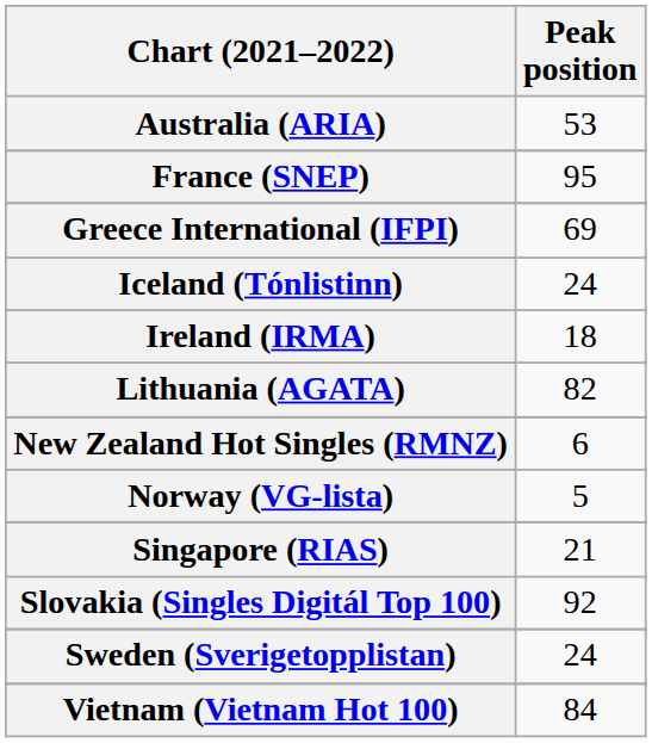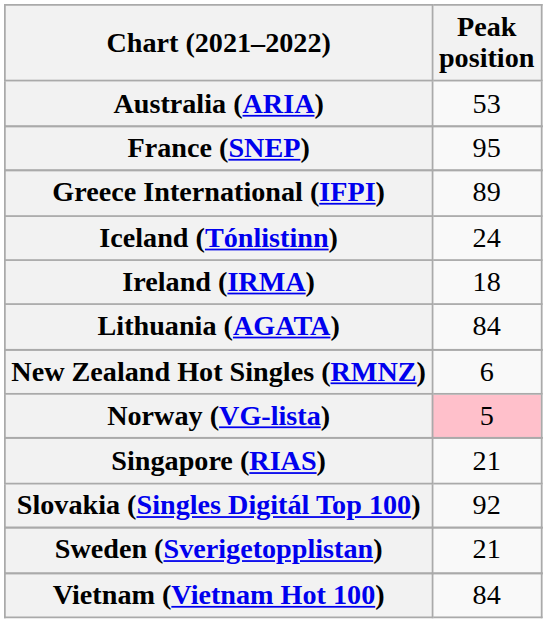Greece International (IFPI) | Peak position: 69 -> 89
Lithuania (AGATA) | Peak position: 82 -> 84
Norway (VG-lista) | Peak position: no background -> pink background
Sweden (Sverigetopplistan) | Peak position: 24 -> 21
